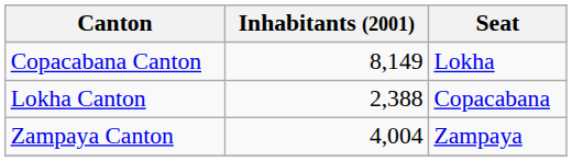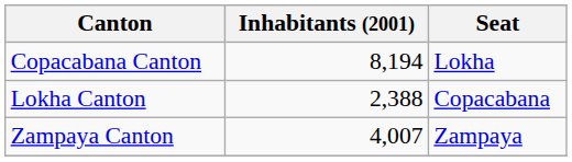Copacabana Canton | Inhabitants (2001): 8,149 -> 8,194
Zampaya Canton | Inhabitants (2001): 4,004 -> 4,007
